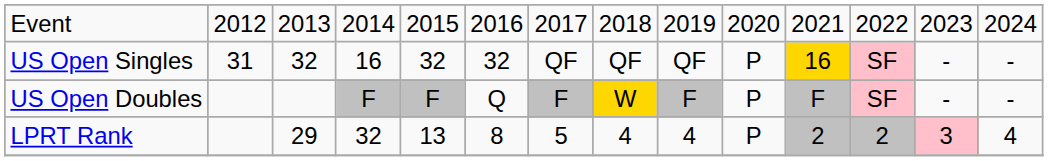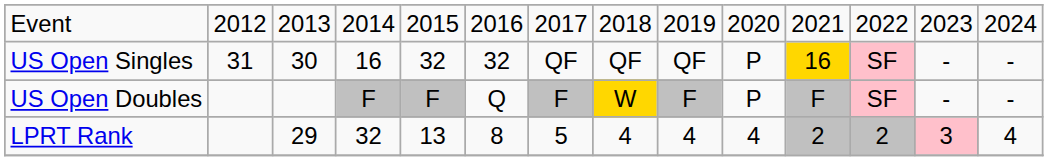US Open Singles | column 3: 32 -> 30
LPRT Rank | column 10: P -> 4
